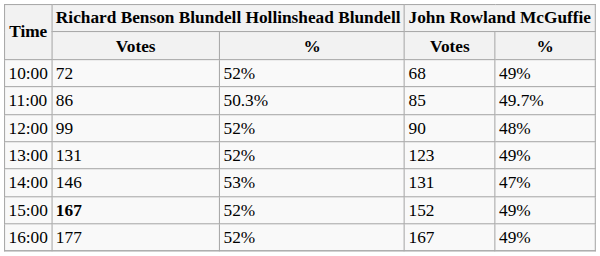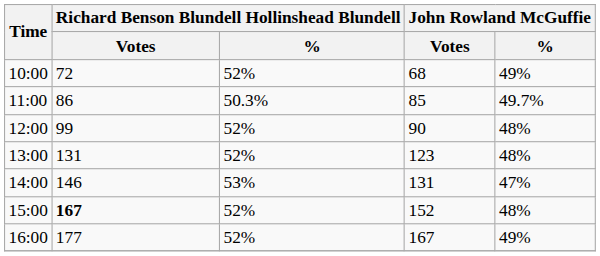13:00 | John Rowland McGuffie / %: 49% -> 48%
15:00 | John Rowland McGuffie / %: 49% -> 48%
